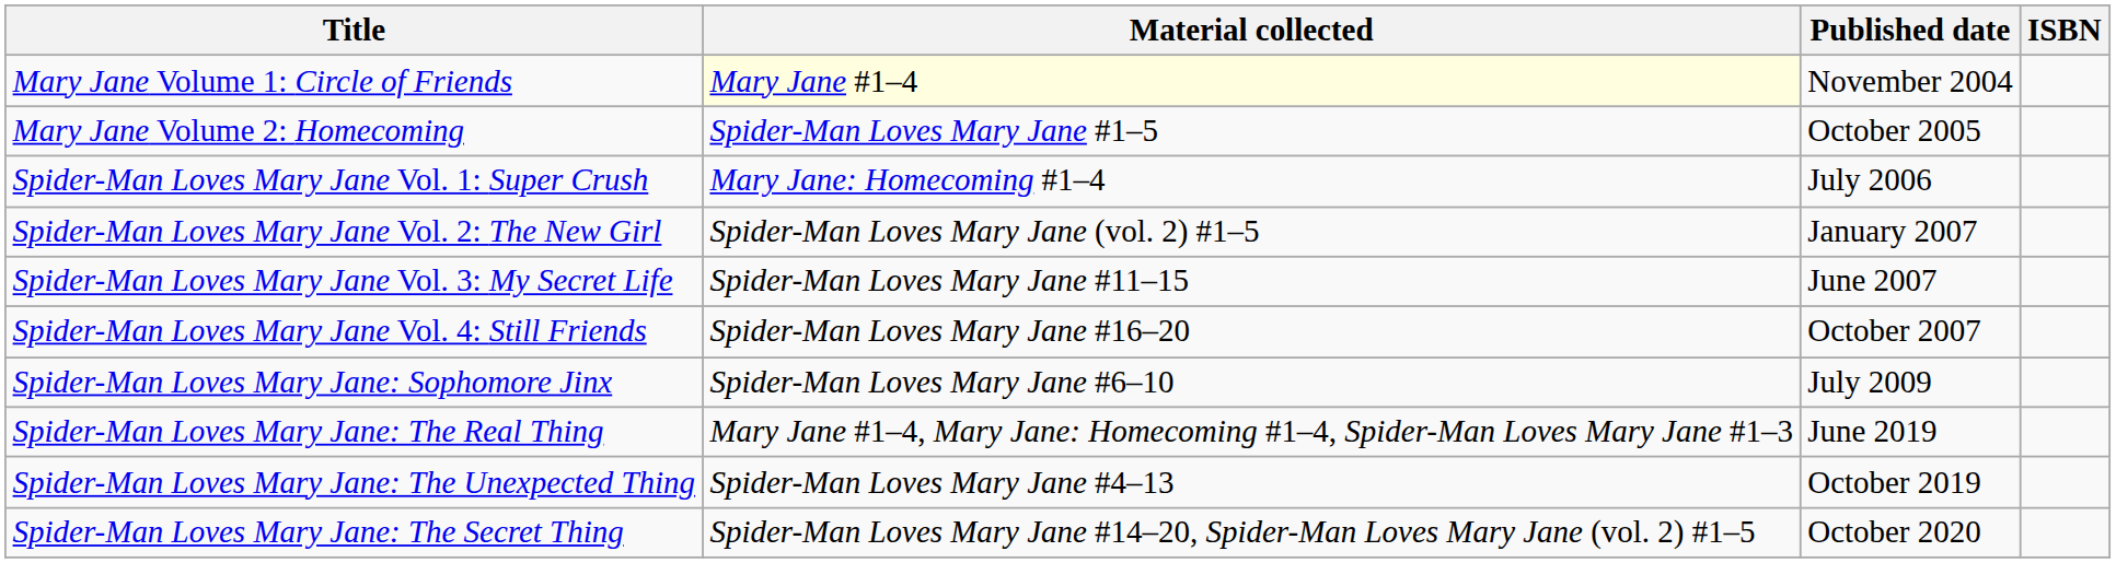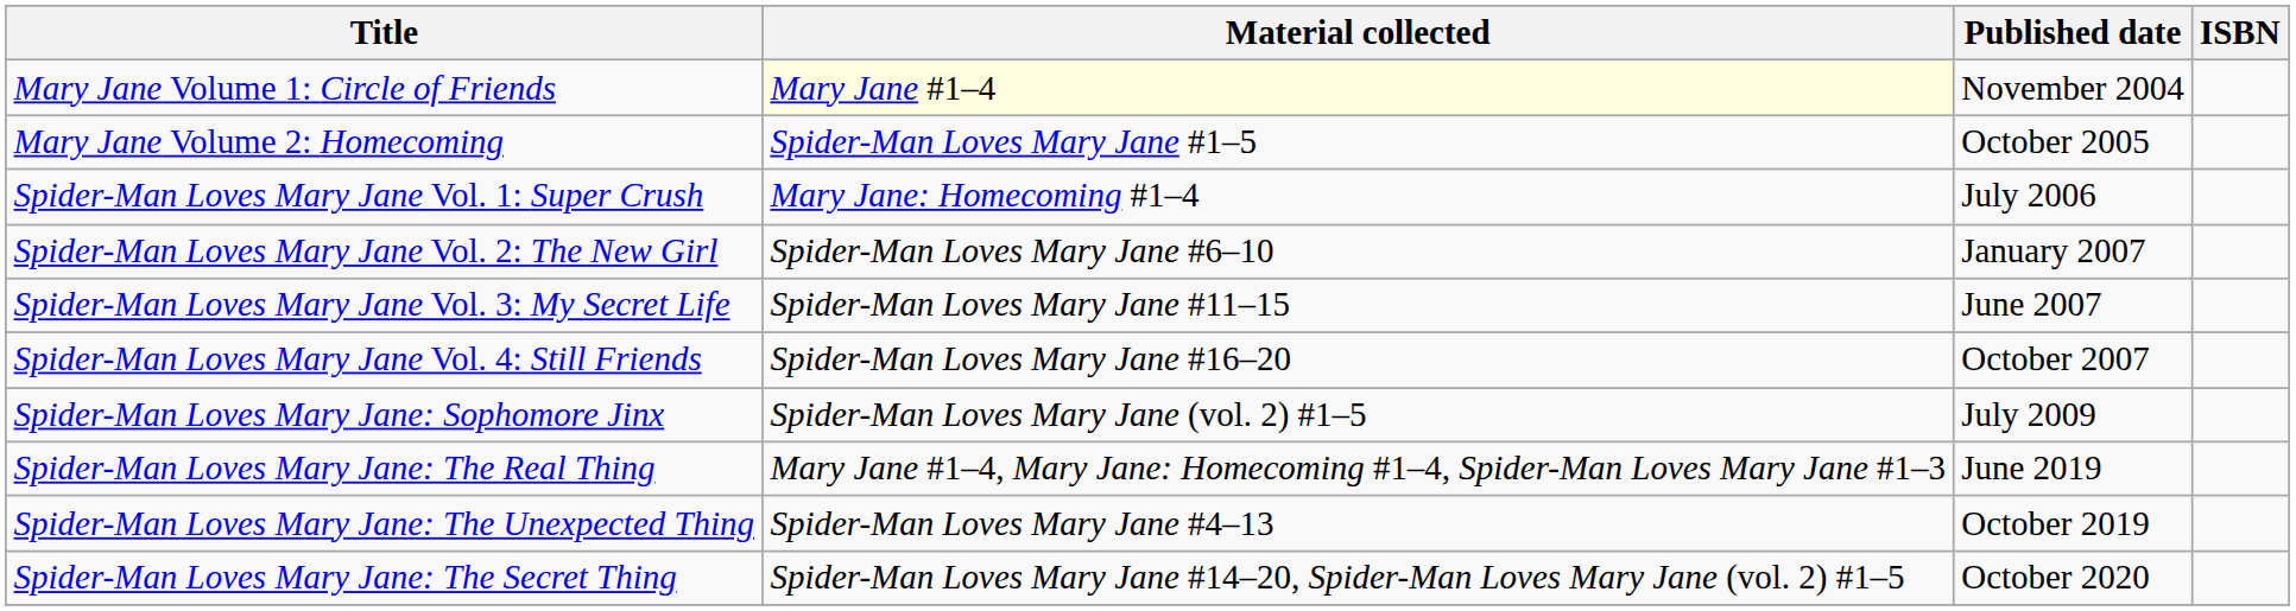Spider-Man Loves Mary Jane Vol. 2: The New Girl | Material collected: Spider-Man Loves Mary Jane (vol. 2) #1–5 -> Spider-Man Loves Mary Jane #6–10
Spider-Man Loves Mary Jane: Sophomore Jinx | Material collected: Spider-Man Loves Mary Jane #6–10 -> Spider-Man Loves Mary Jane (vol. 2) #1–5
